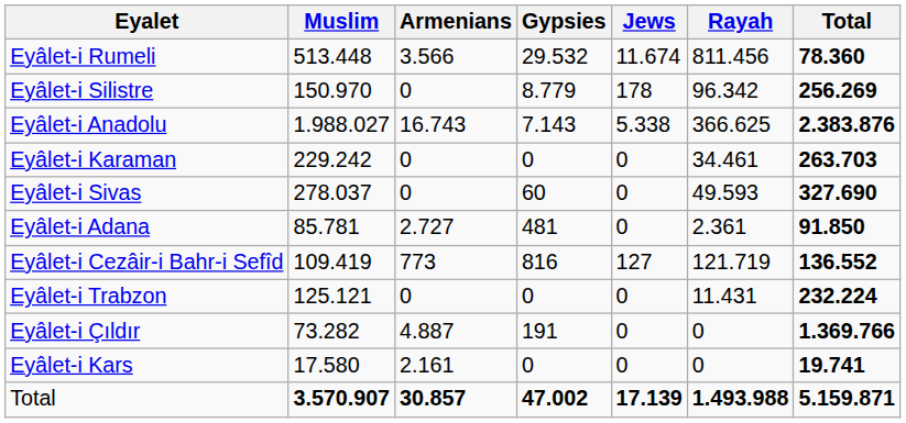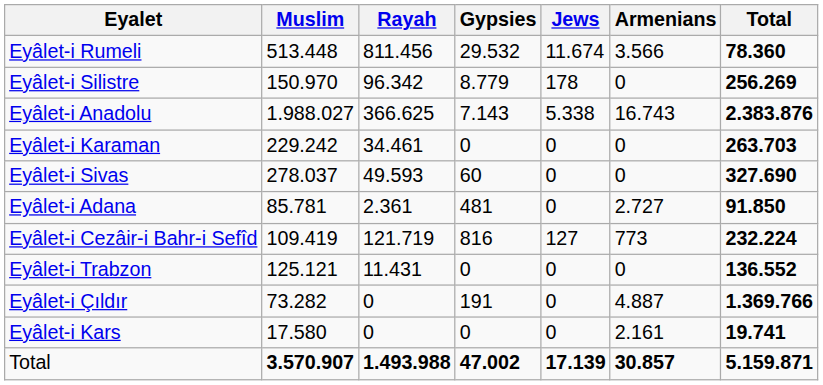columns swapped: Rayah <-> Armenians
Eyâlet-i Cezâir-i Bahr-i Sefîd | Total: 136.552 -> 232.224
Eyâlet-i Trabzon | Total: 232.224 -> 136.552
